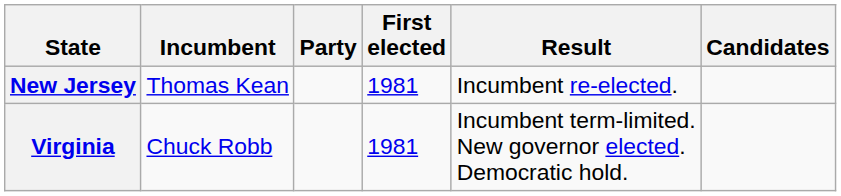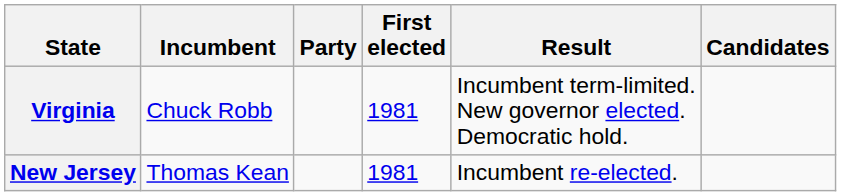rows swapped: New Jersey <-> Virginia
